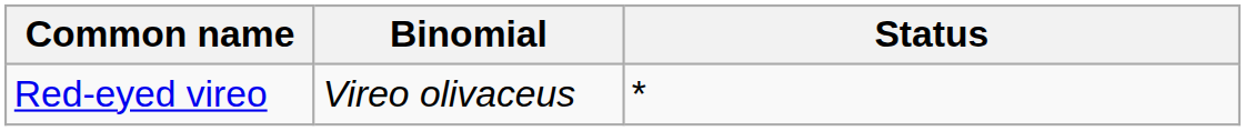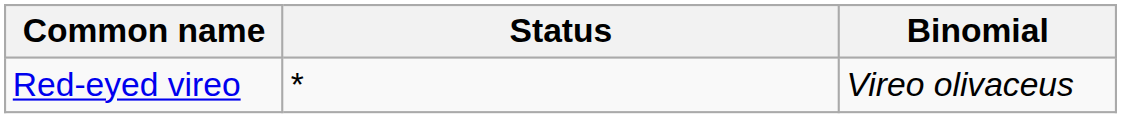columns swapped: Binomial <-> Status
